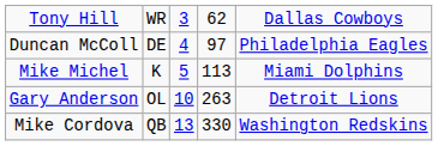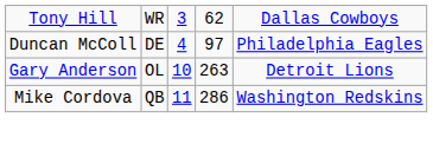- row: Mike Michel | K | 5 | 113 | Miami Dolphins
Mike Cordova | column 3: 13 -> 11
Mike Cordova | column 4: 330 -> 286
